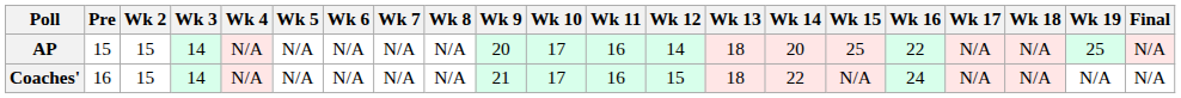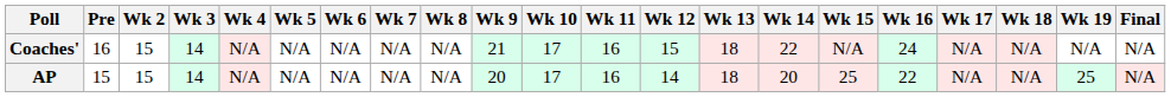rows swapped: AP <-> Coaches'
